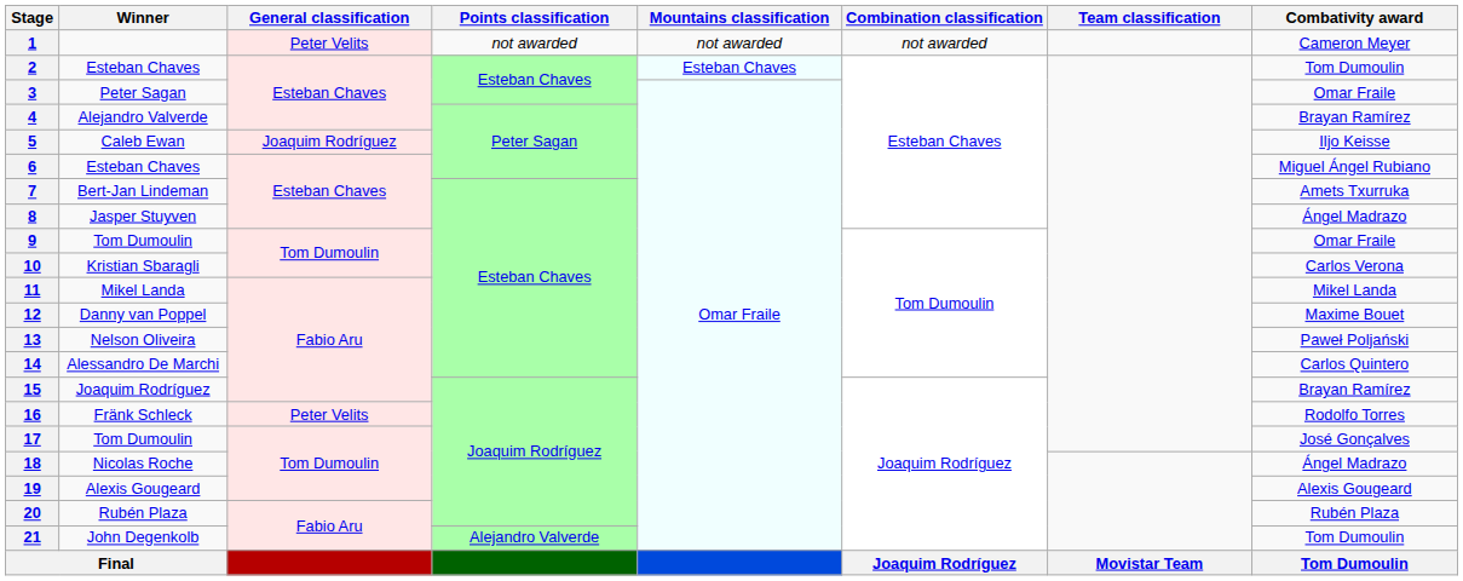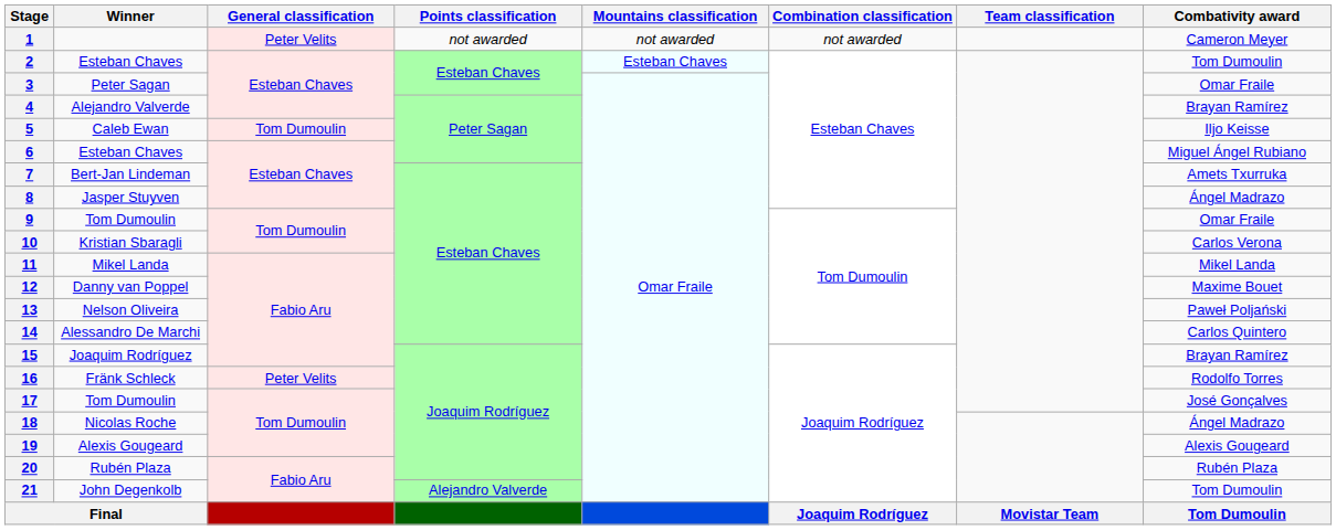5 | General classification: Joaquim Rodríguez -> Tom Dumoulin
